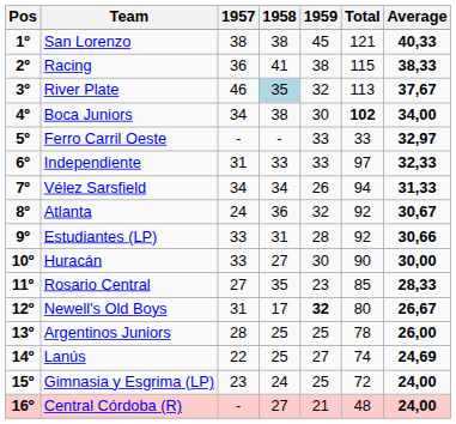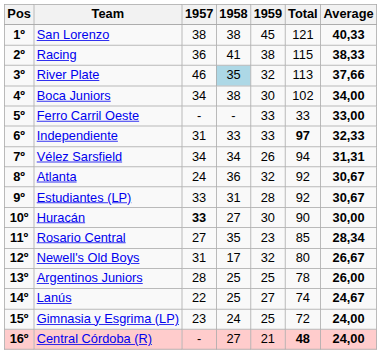River Plate | Average: 37,67 -> 37,66
Boca Juniors | Total: bold -> normal
Ferro Carril Oeste | Average: 32,97 -> 33,00
Independiente | Total: normal -> bold
Vélez Sarsfield | Average: 31,33 -> 31,31
Estudiantes (LP) | Average: 30,66 -> 30,67
Huracán | 1957: normal -> bold
Rosario Central | Average: 28,33 -> 28,34
Newell's Old Boys | 1959: bold -> normal
Lanús | Average: 24,69 -> 24,67
Central Córdoba (R) | Total: normal -> bold
